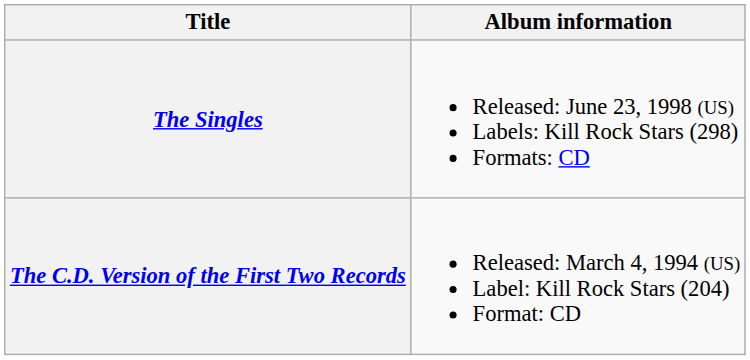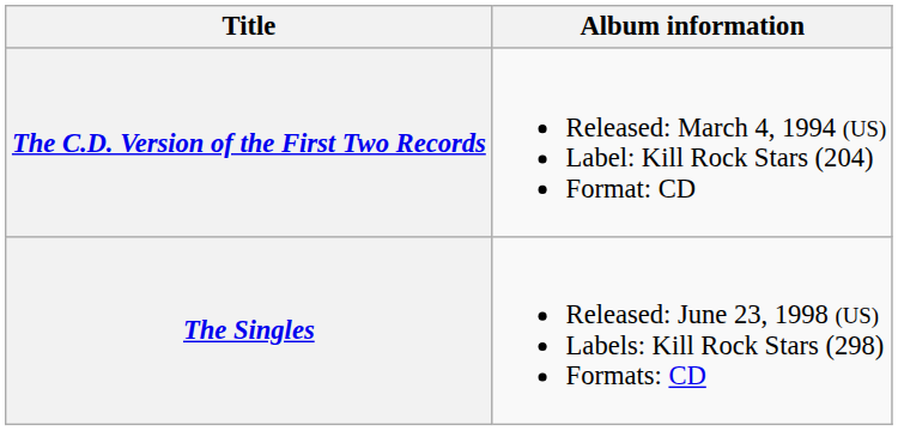rows swapped: The C.D. Version of the First Two Records <-> The Singles
